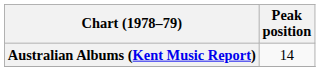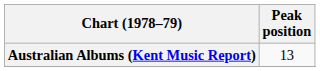Australian Albums (Kent Music Report) | Peak position: 14 -> 13
